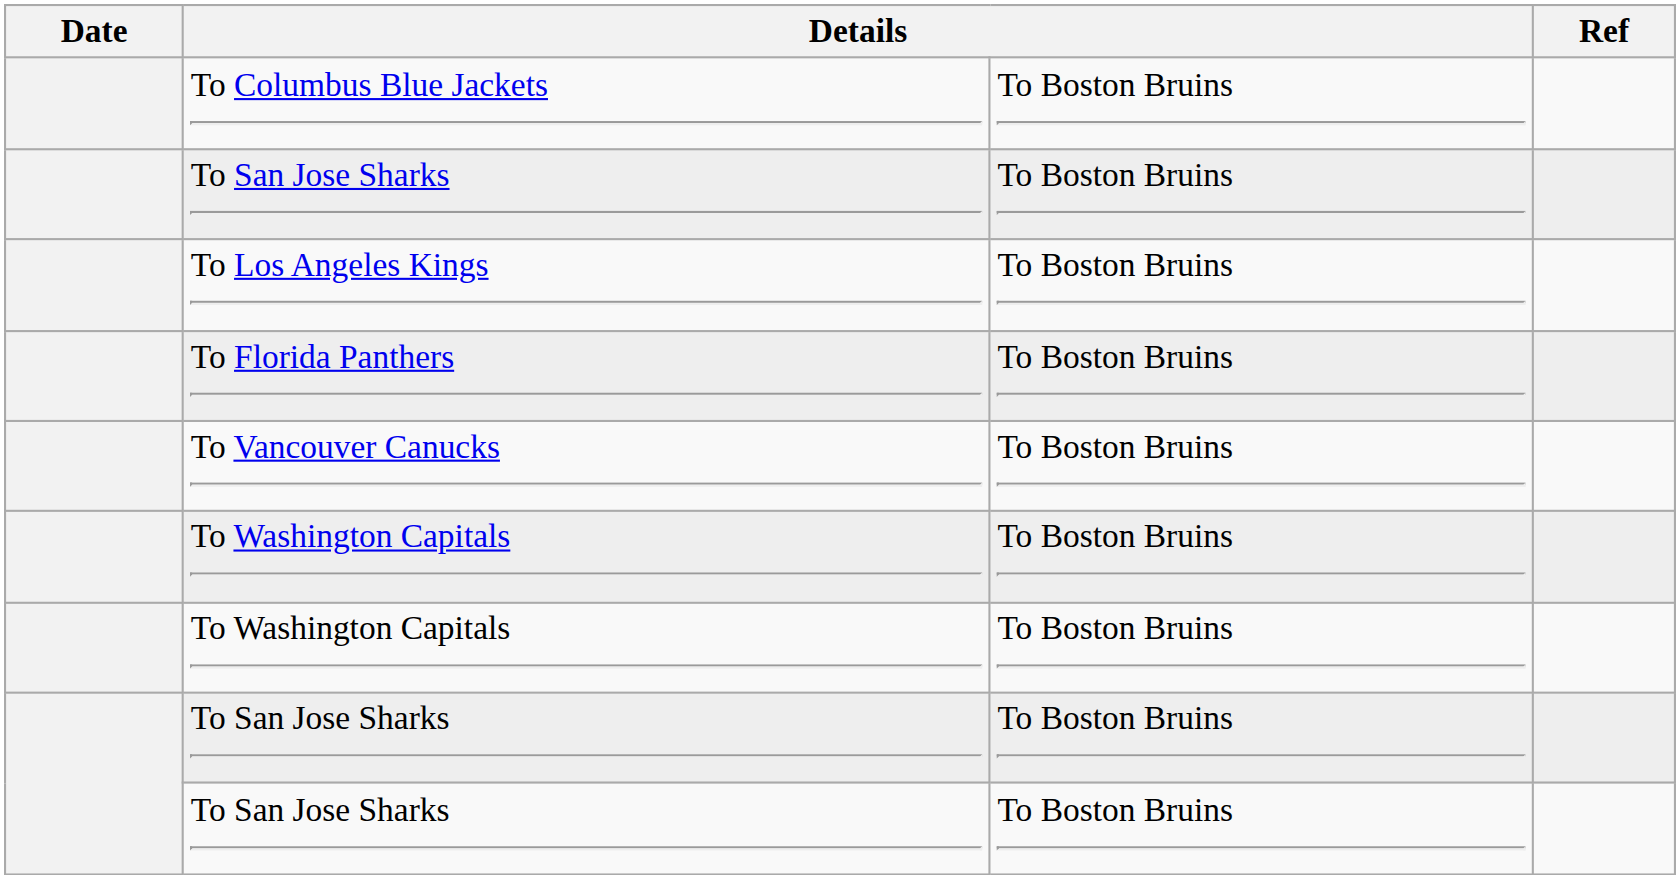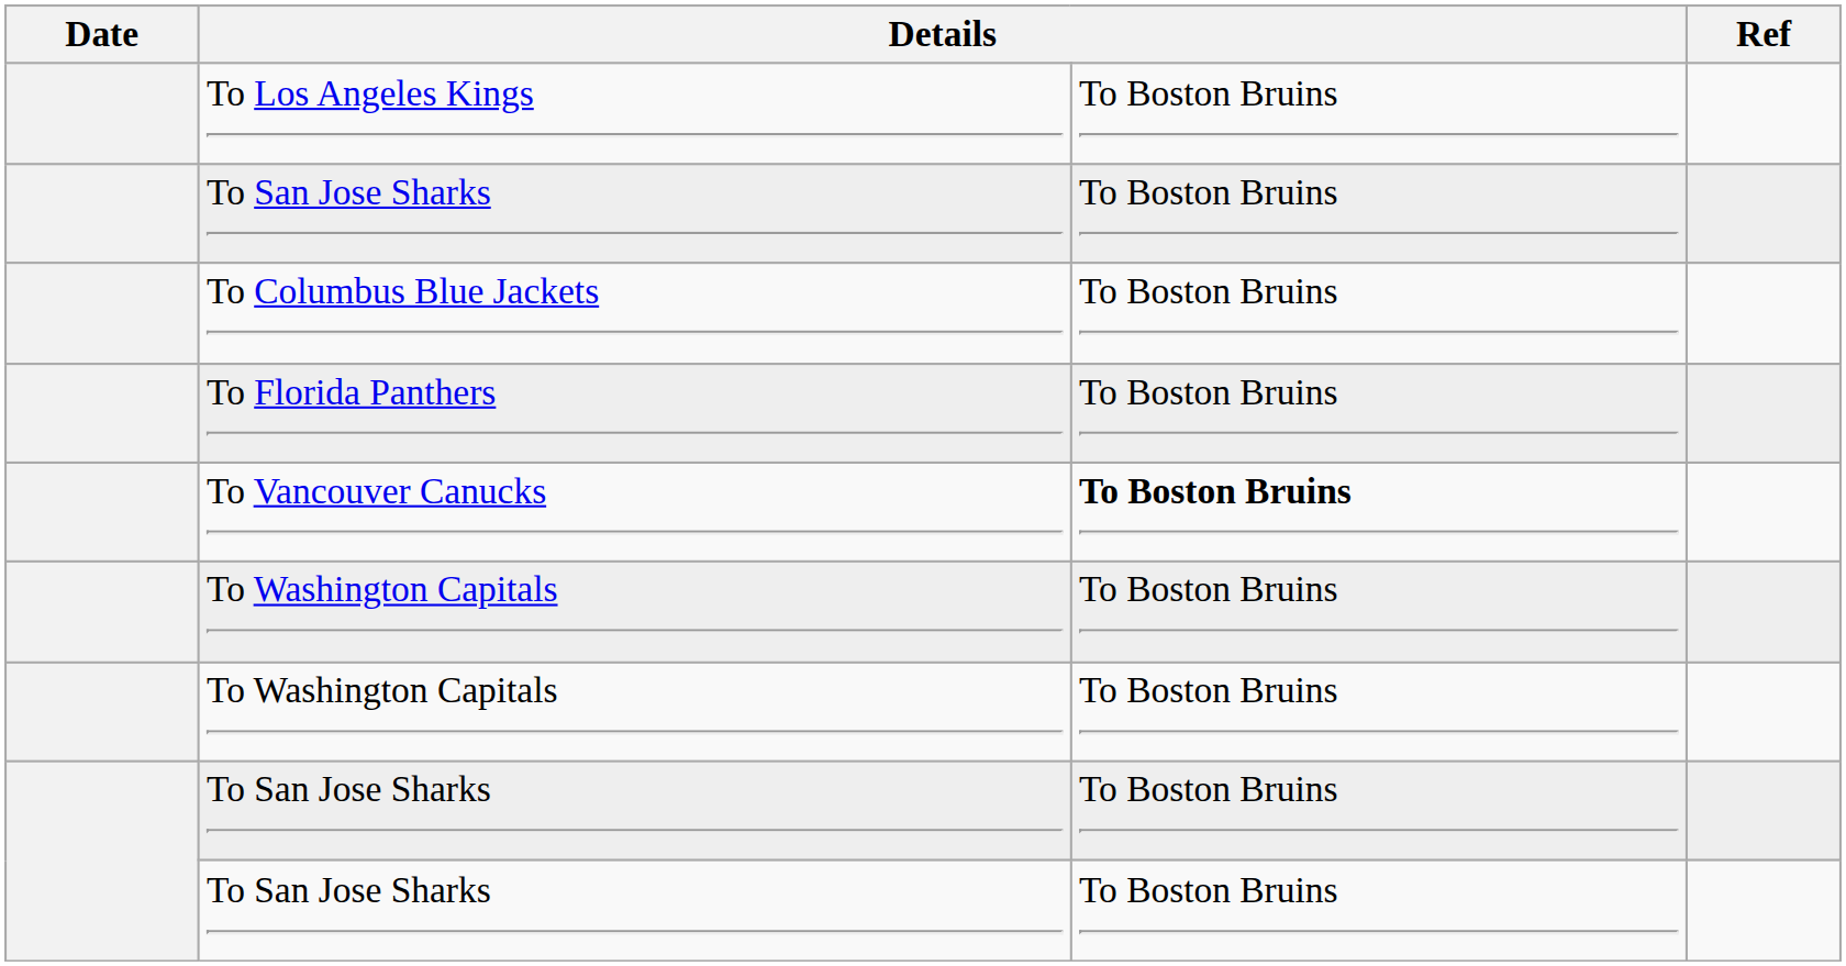rows swapped: To Los Angeles Kings <-> To Columbus Blue Jackets
To Vancouver Canucks | column 3: normal -> bold
